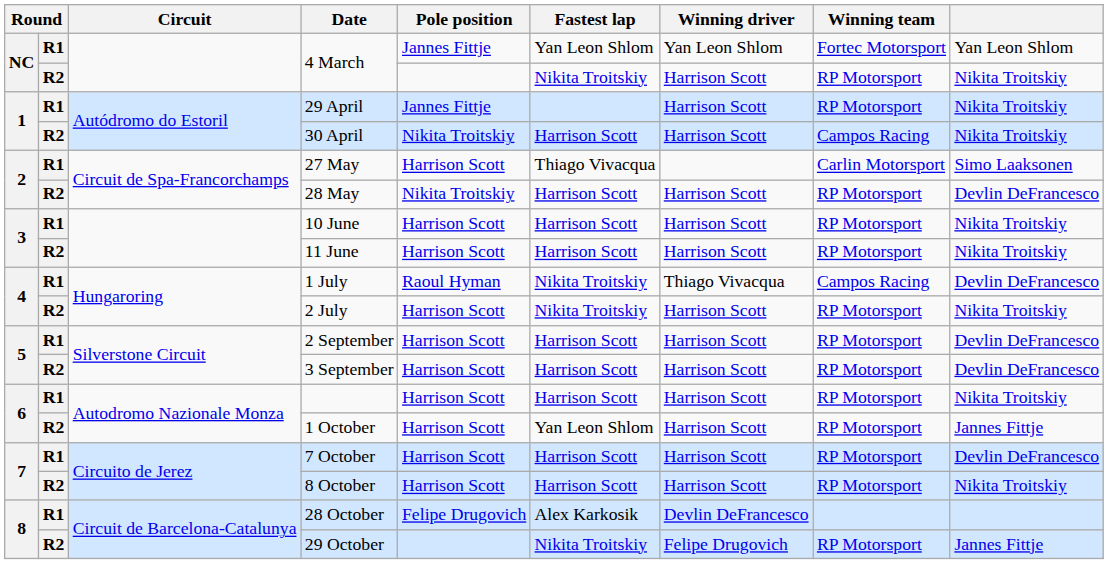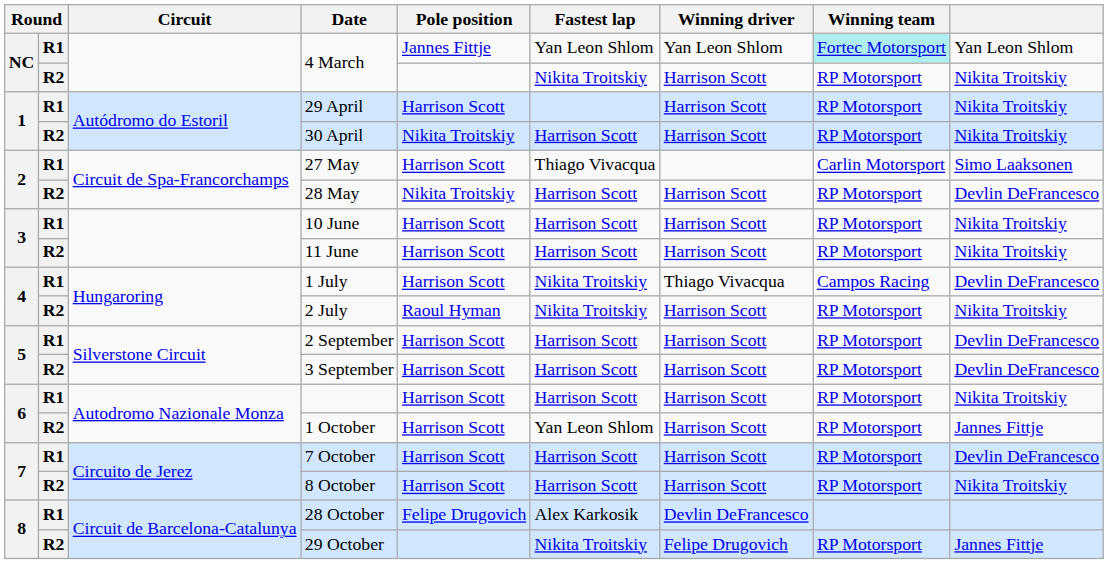R1 / 4 March | Winning team: no background -> paleturquoise background
29 April | Pole position: Jannes Fittje -> Harrison Scott
30 April | Winning team: Campos Racing -> RP Motorsport
1 July | Pole position: Raoul Hyman -> Harrison Scott
2 July | Pole position: Harrison Scott -> Raoul Hyman
